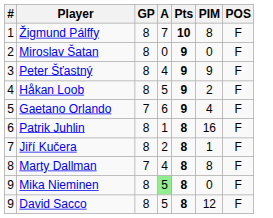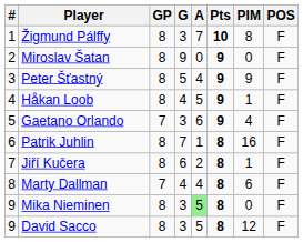+ column: G | 3 | 9 | 5 | 4 | 3 | 7 | 6 | 4 | 3 | 3
Håkan Loob | PIM: 2 -> 1
Marty Dallman | PIM: 8 -> 6
